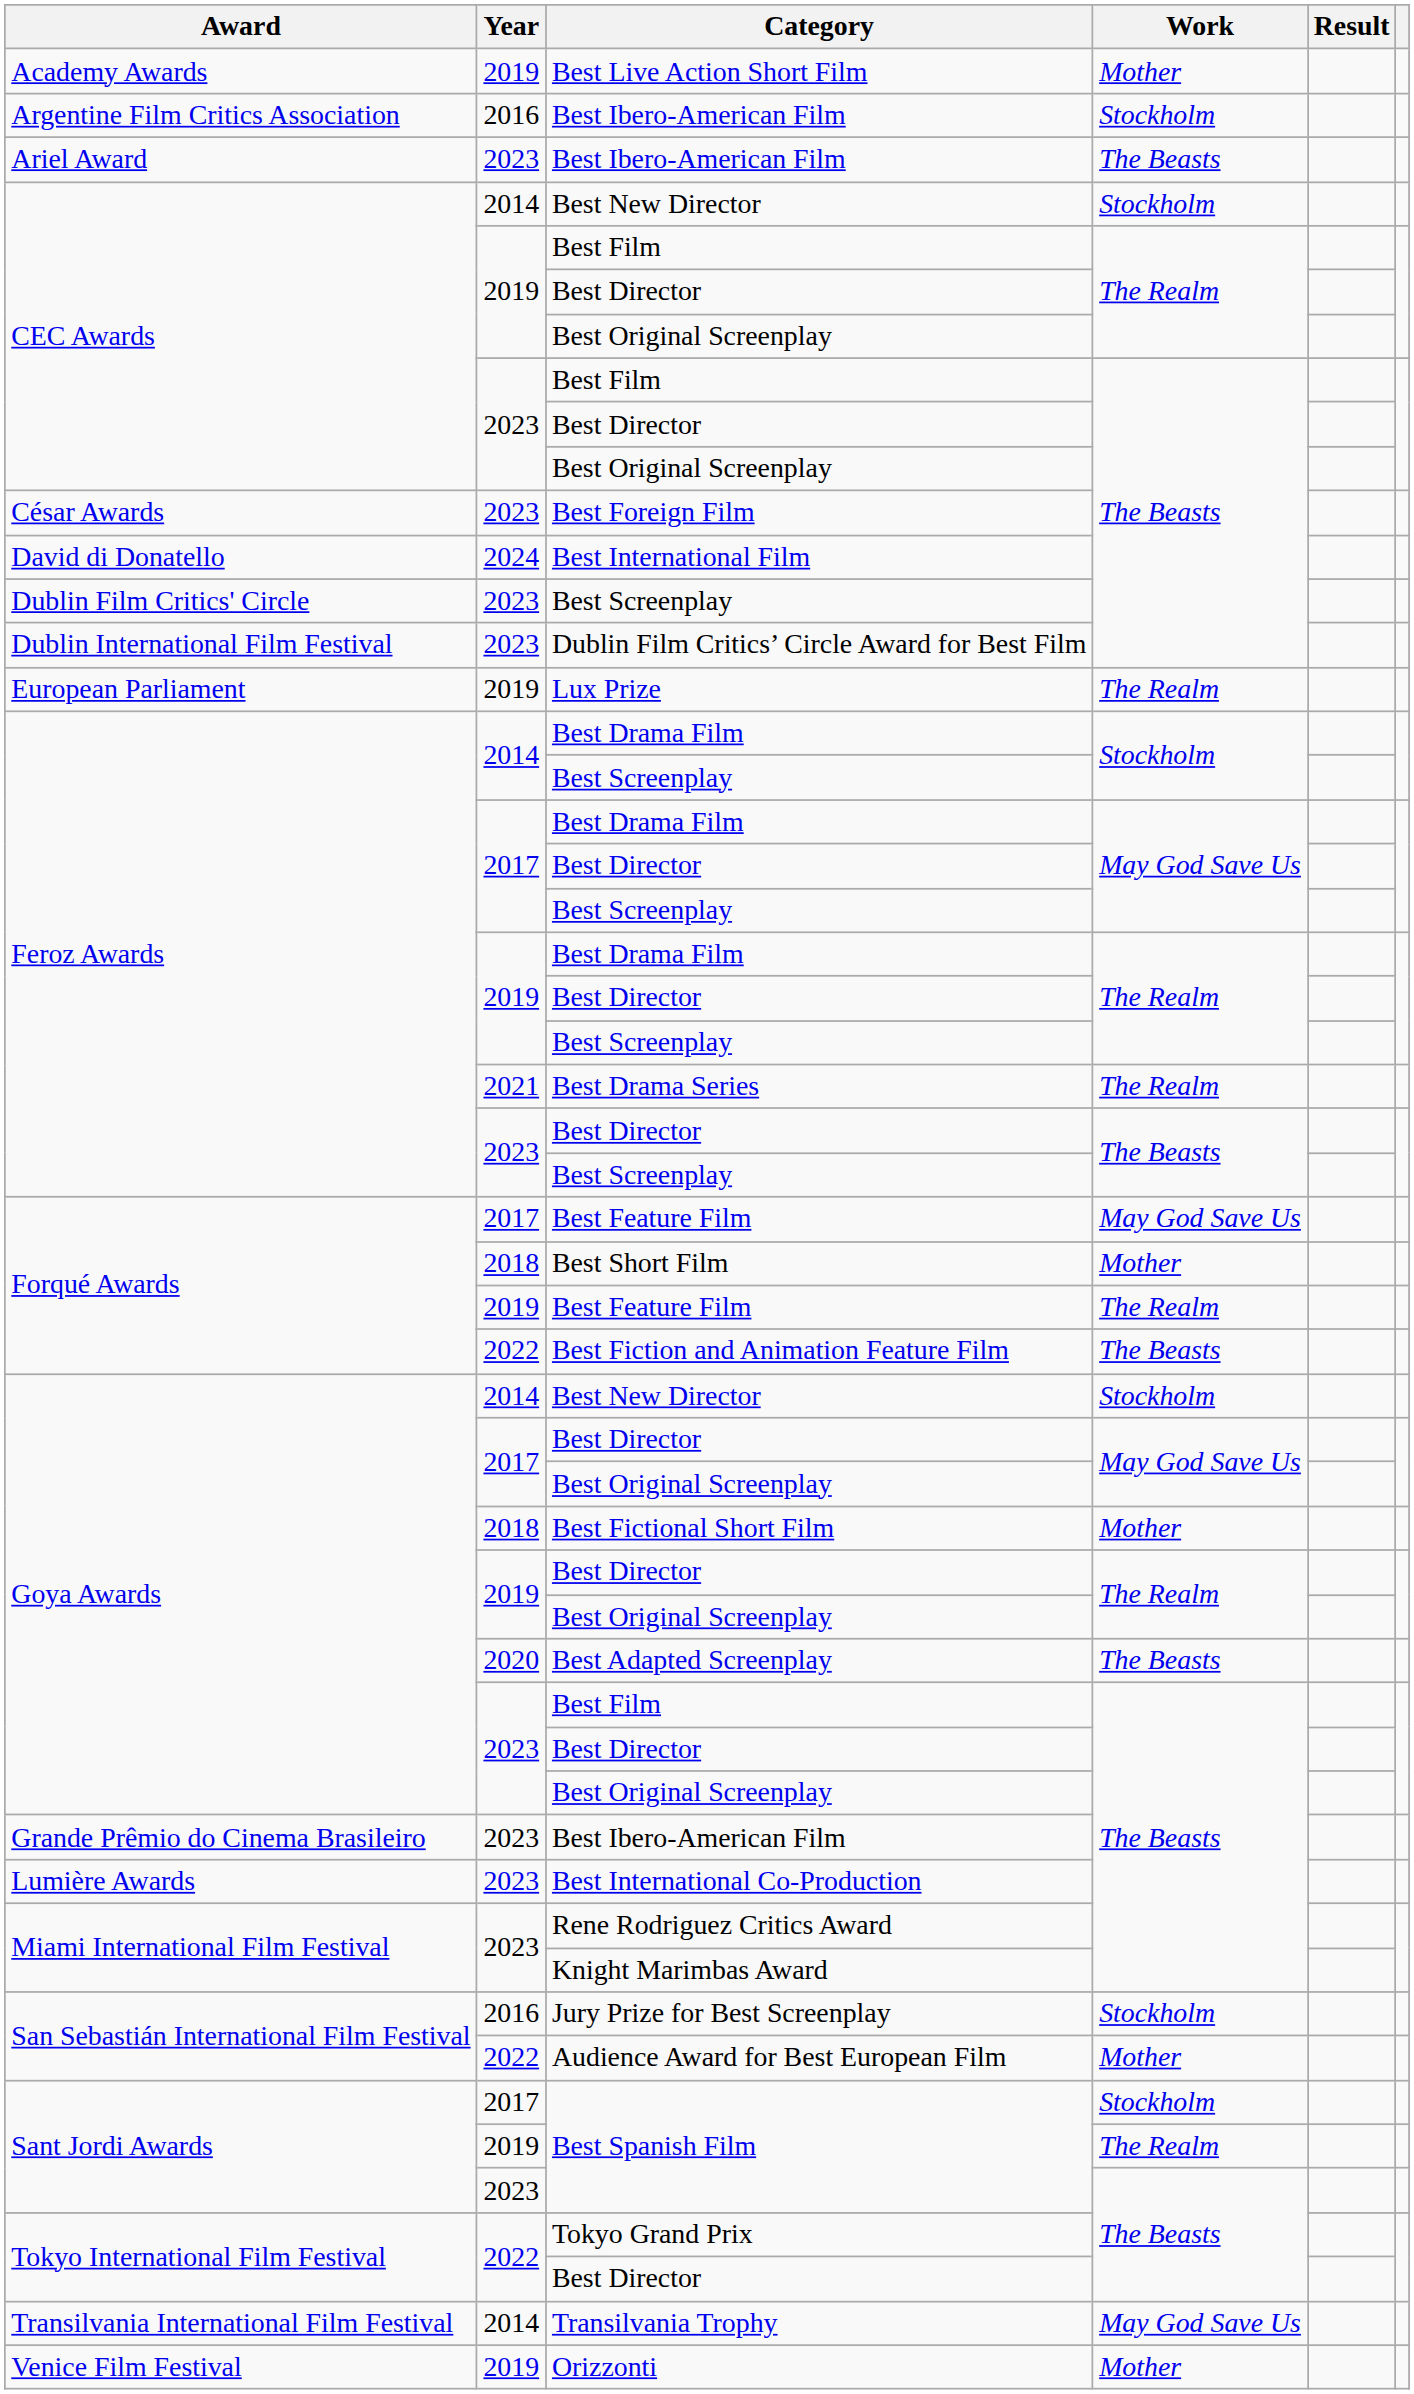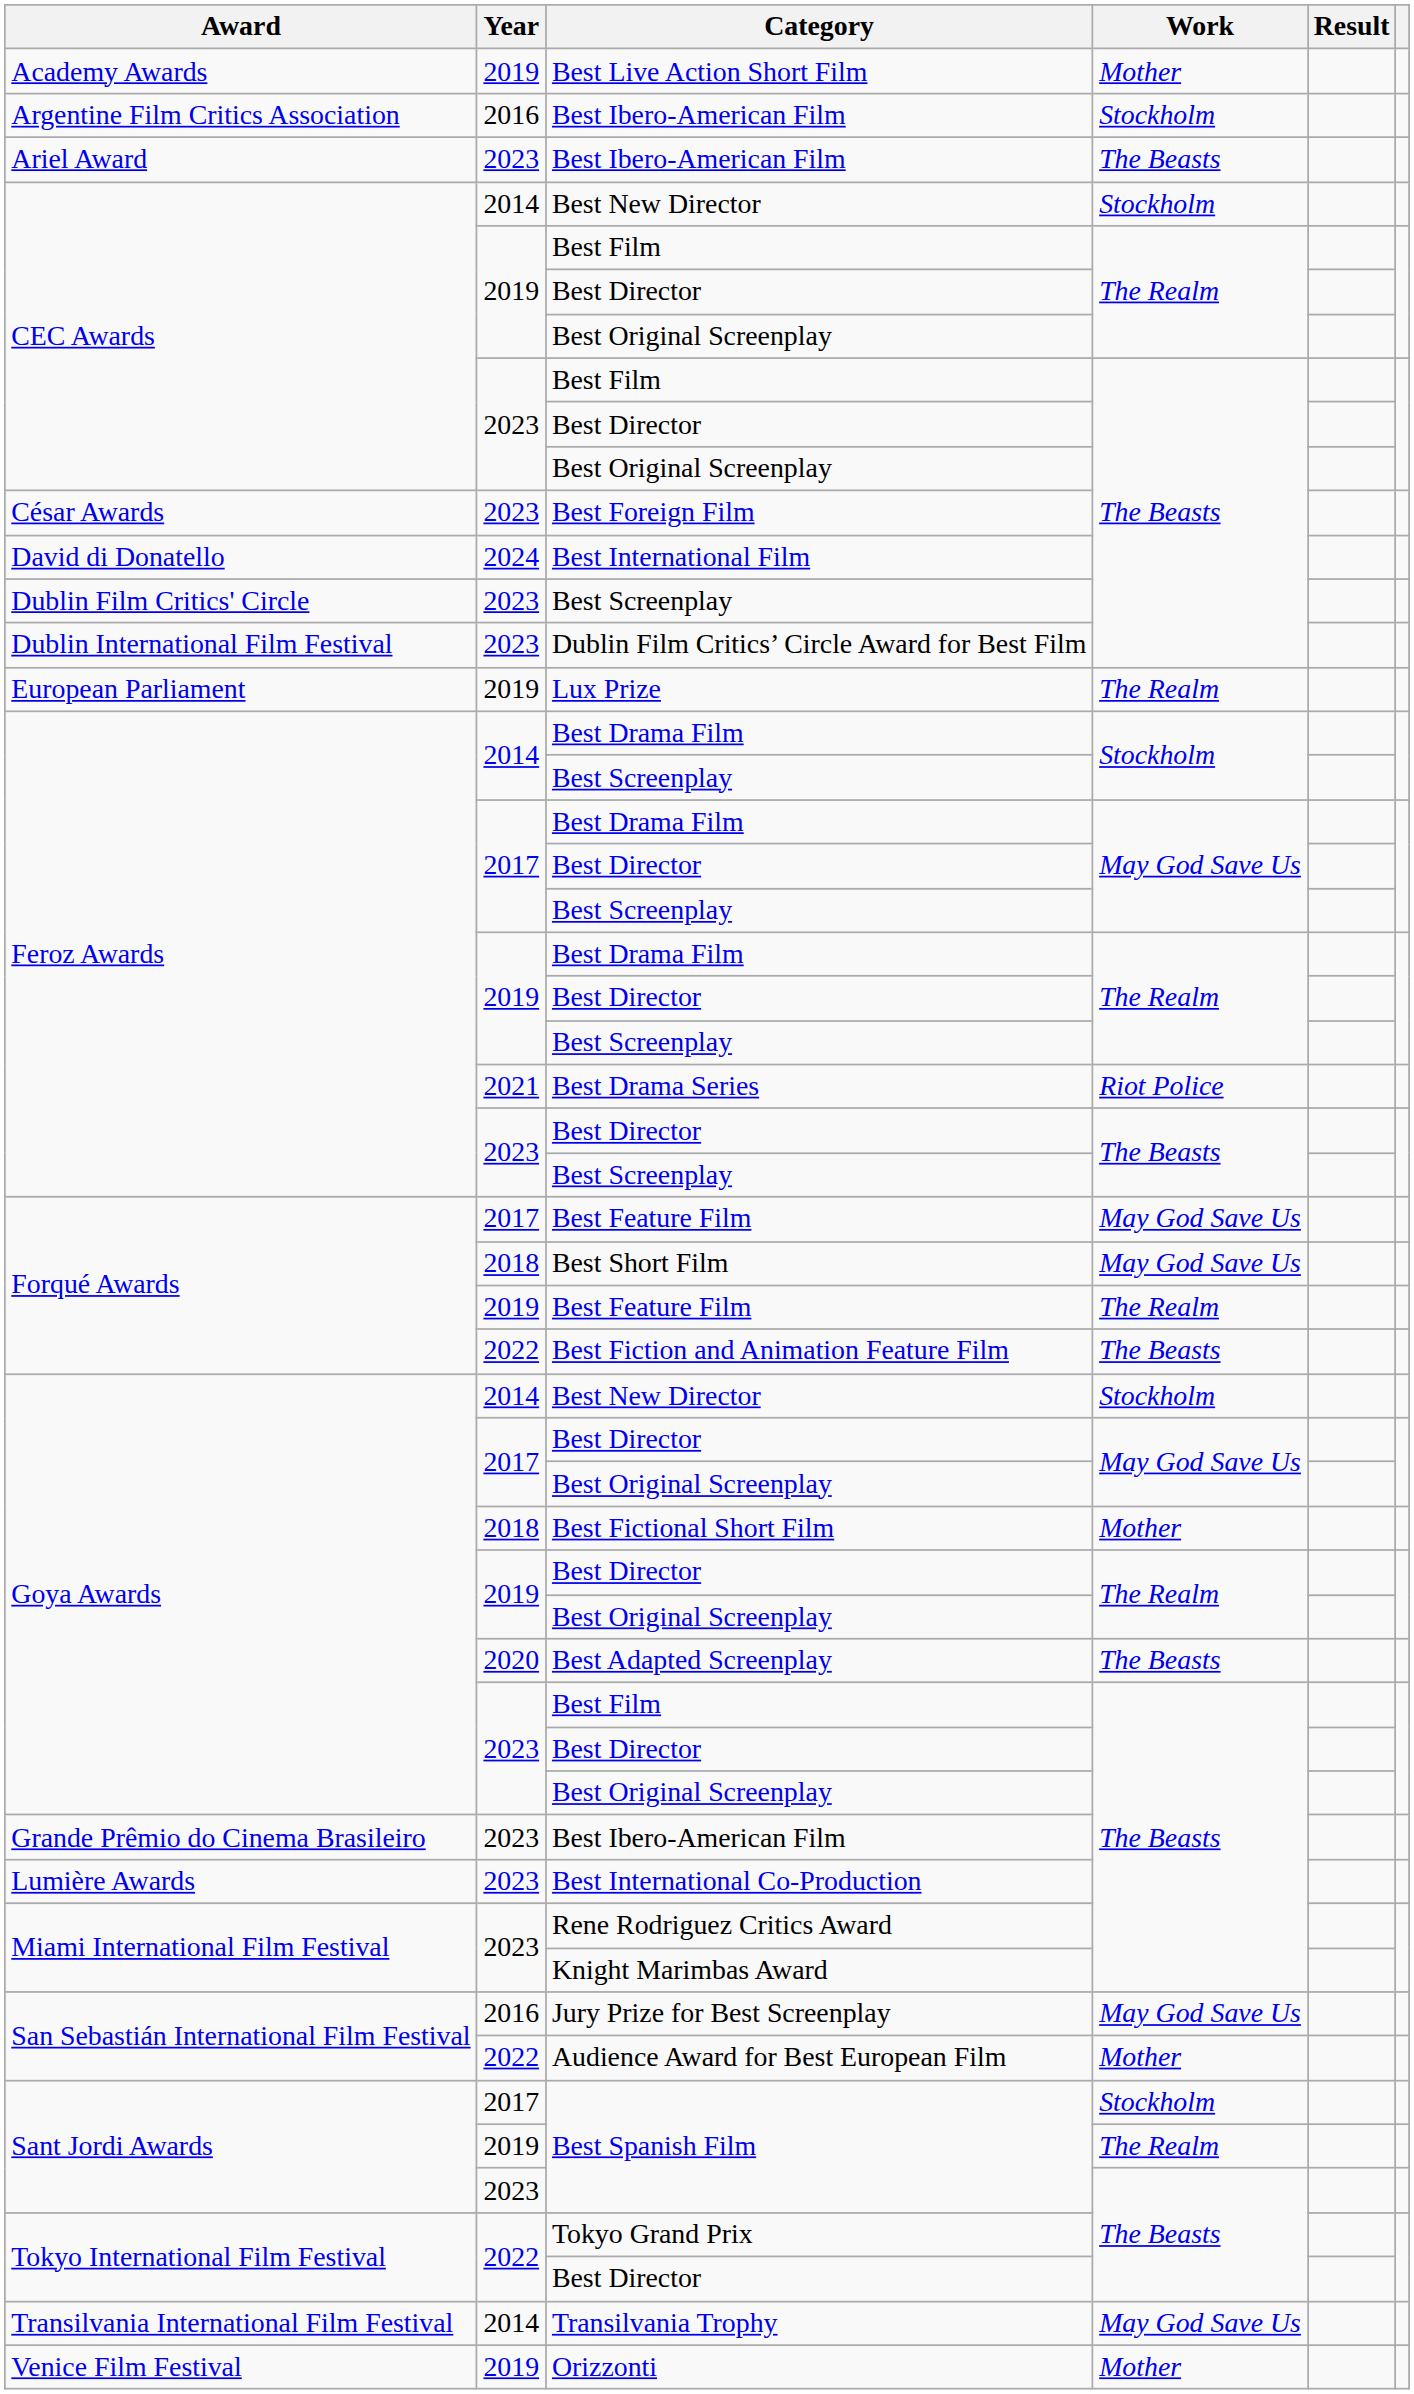Best Drama Series | Work: The Realm -> Riot Police
Best Short Film | Work: Mother -> May God Save Us
Jury Prize for Best Screenplay | Work: Stockholm -> May God Save Us
